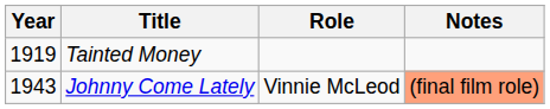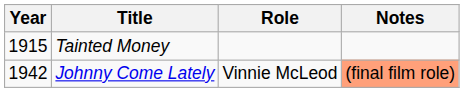Tainted Money | Year: 1919 -> 1915
Johnny Come Lately | Year: 1943 -> 1942
